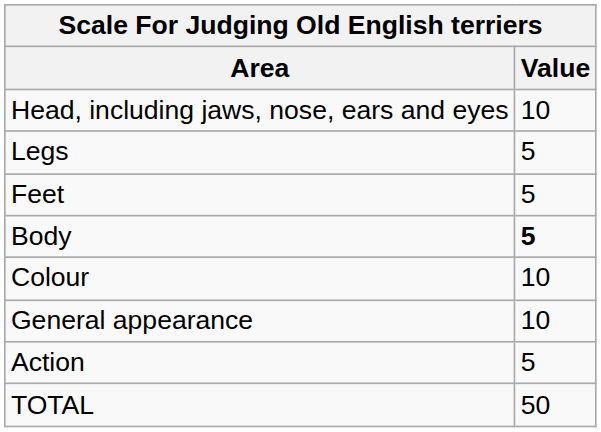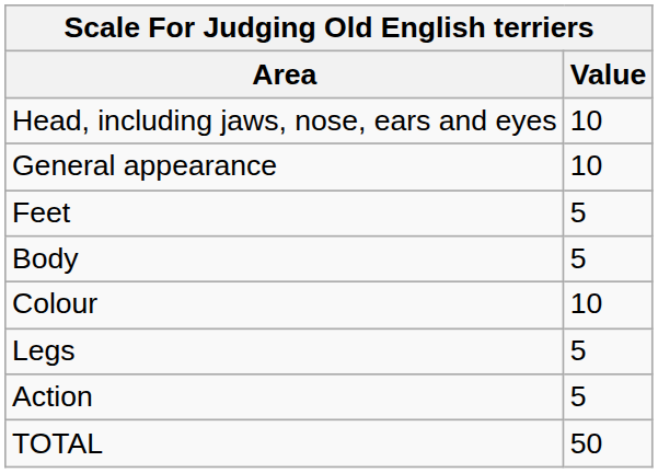rows swapped: Legs <-> General appearance
Body | Value: bold -> normal
